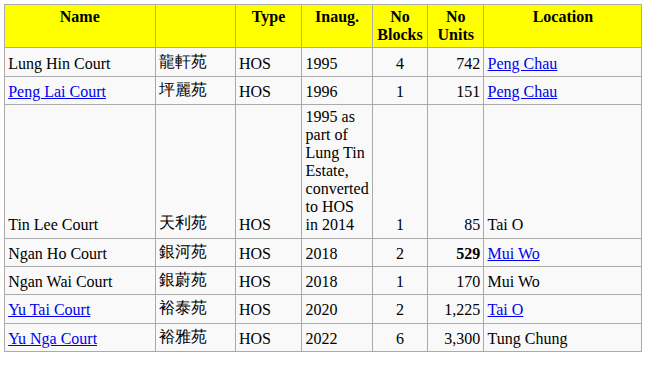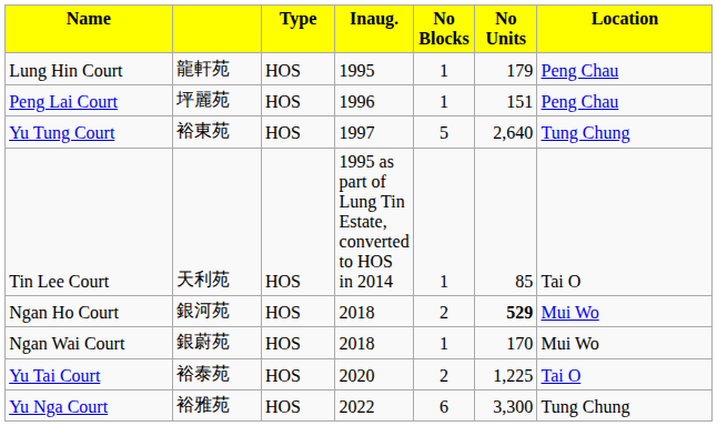Lung Hin Court | column 5: 4 -> 1
Lung Hin Court | column 6: 742 -> 179
+ row: Yu Tung Court | 裕東苑 | HOS | 1997 | 5 | 2,640 | Tung Chung
